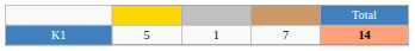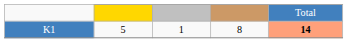K1 | column 4: 7 -> 8
